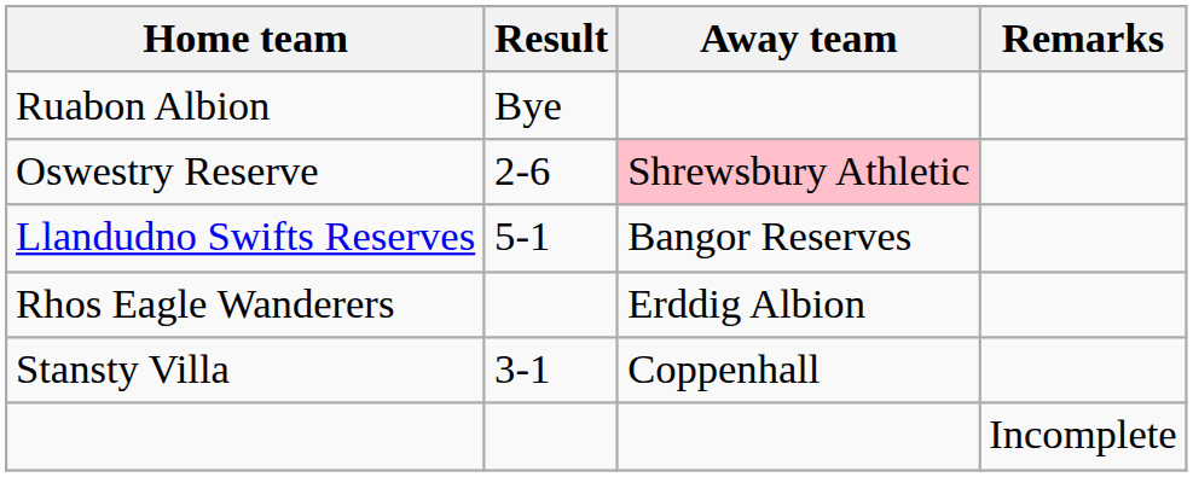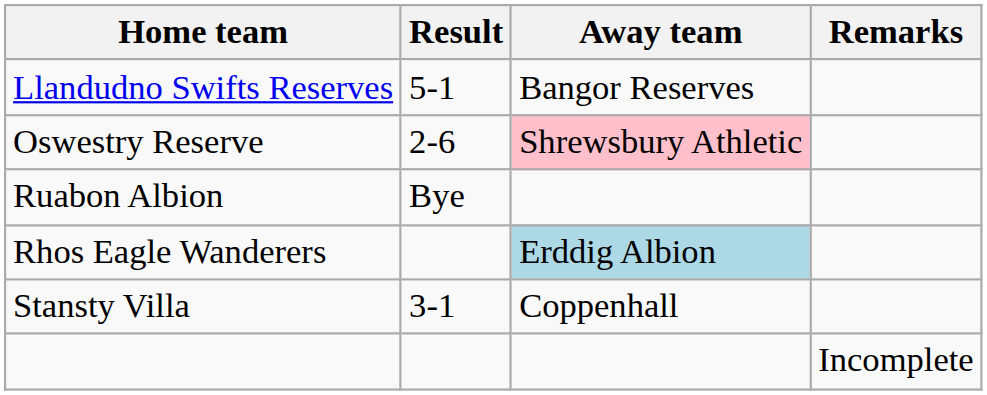rows swapped: Llandudno Swifts Reserves <-> Ruabon Albion
Rhos Eagle Wanderers | Away team: no background -> lightblue background
